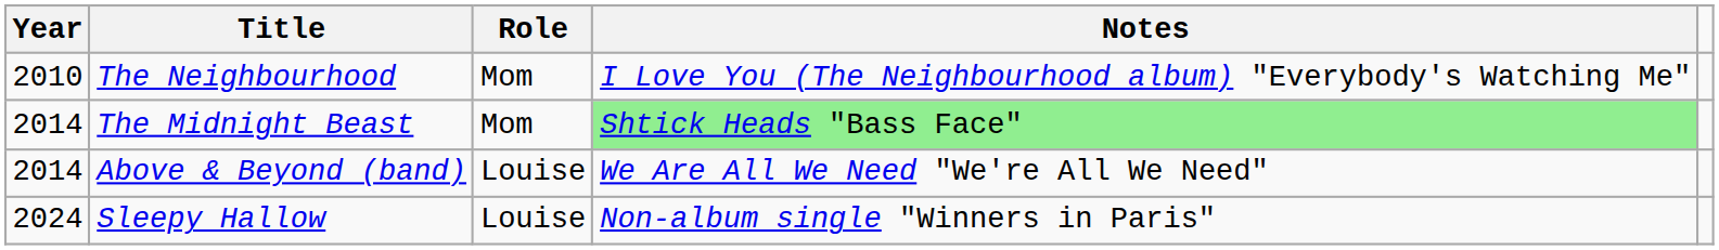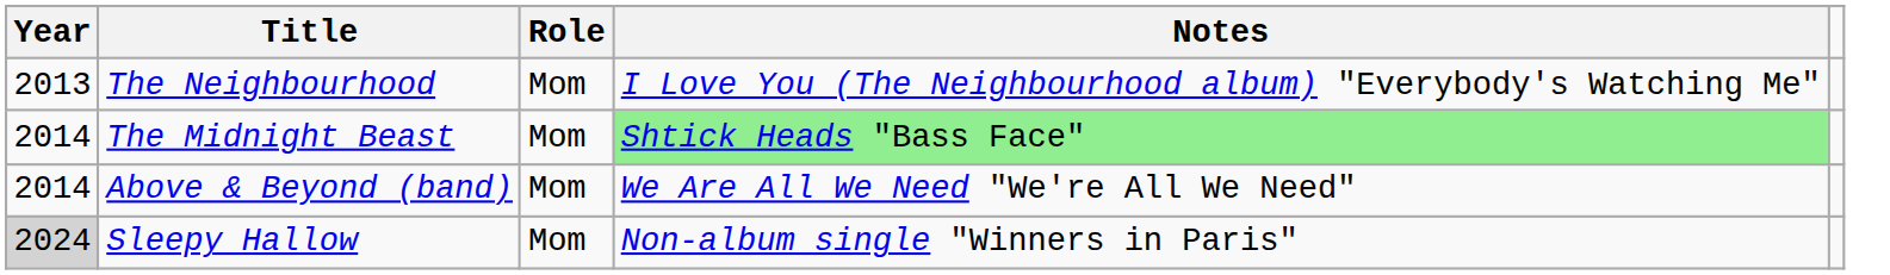The Neighbourhood | Year: 2010 -> 2013
Above & Beyond (band) | Role: Louise -> Mom
Sleepy Hallow | Year: no background -> lightgrey background
Sleepy Hallow | Role: Louise -> Mom
